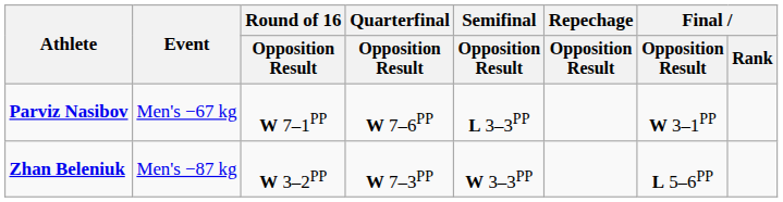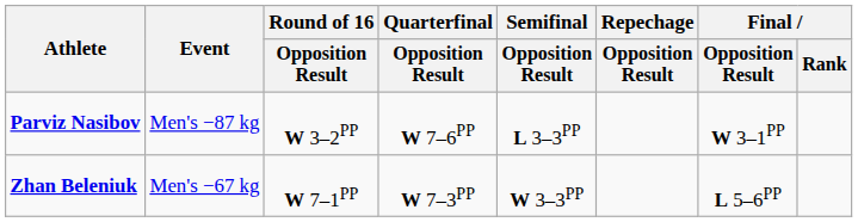Parviz Nasibov | Event: Men's −67 kg -> Men's −87 kg
Parviz Nasibov | Round of 16 / Opposition Result: W 7–1PP -> W 3–2PP
Zhan Beleniuk | Event: Men's −87 kg -> Men's −67 kg
Zhan Beleniuk | Round of 16 / Opposition Result: W 3–2PP -> W 7–1PP
